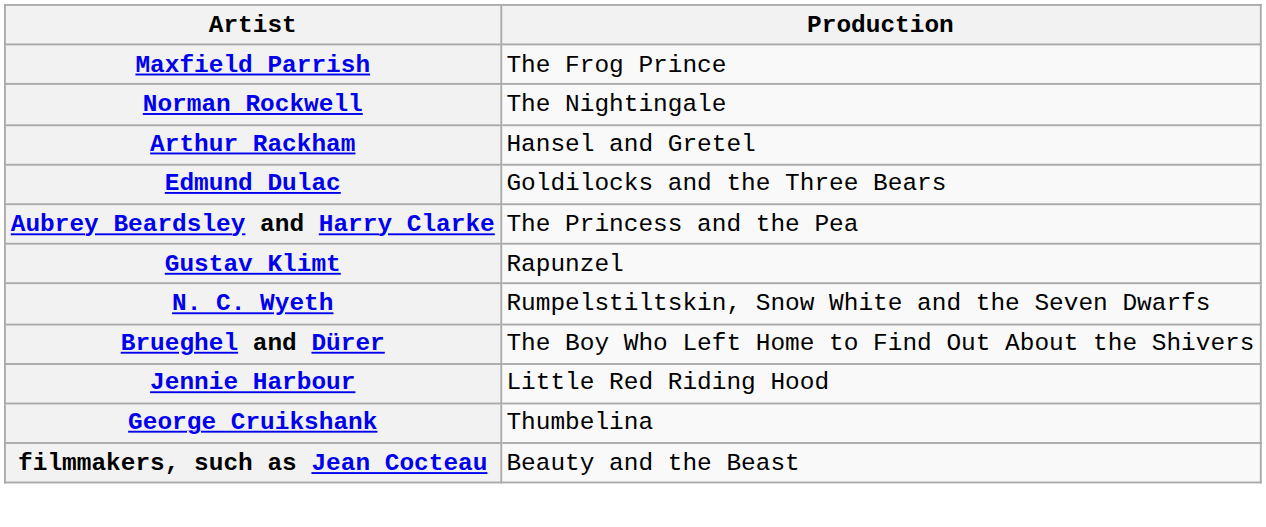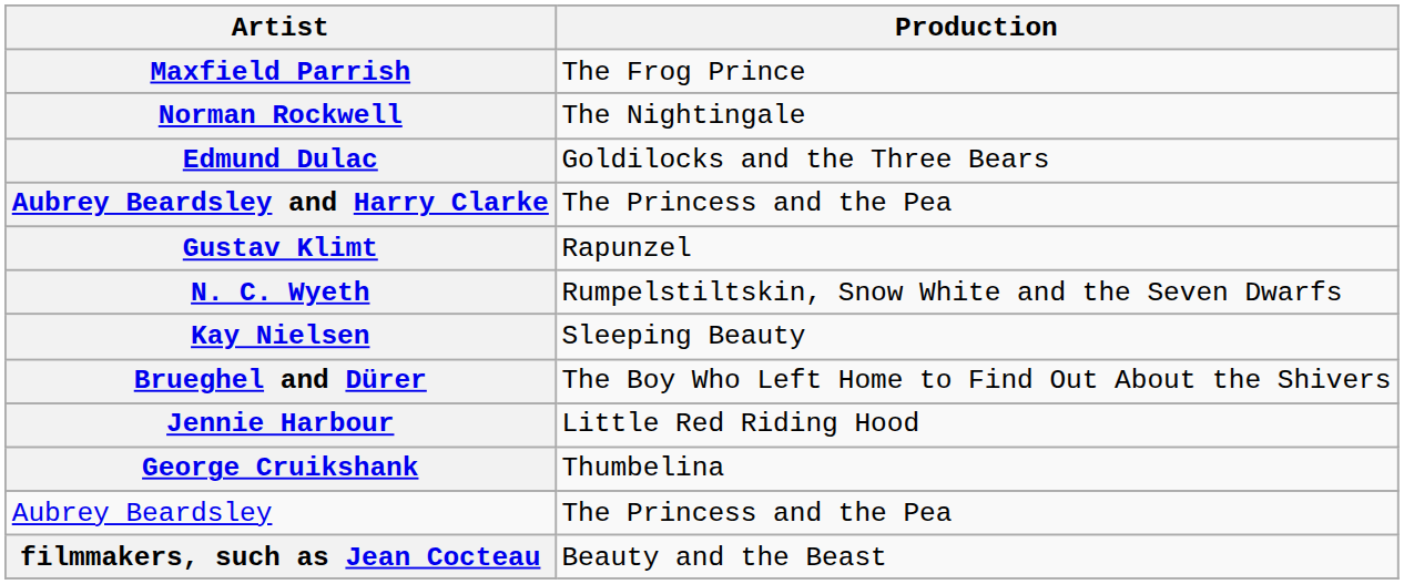- row: Arthur Rackham | Hansel and Gretel
+ row: Kay Nielsen | Sleeping Beauty
+ row: Aubrey Beardsley | The Princess and the Pea
